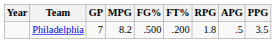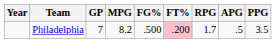Philadelphia | FT%: no background -> pink background
Philadelphia | RPG: 1.8 -> 1.7
